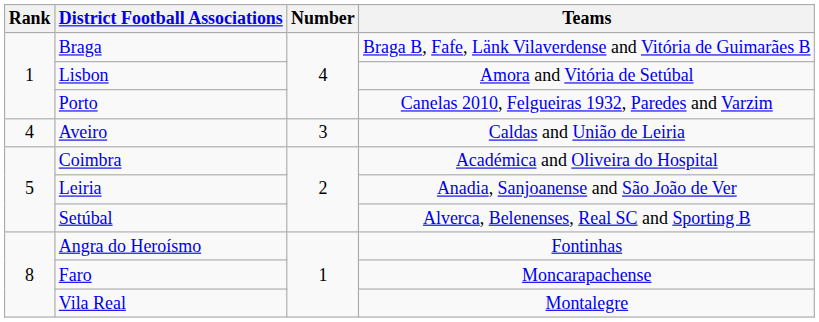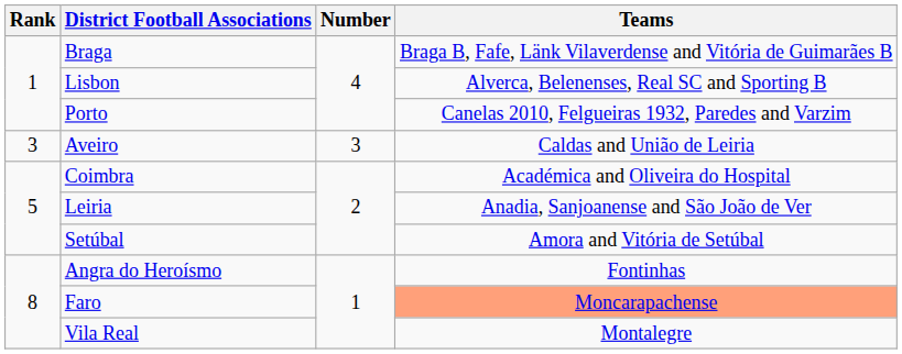Lisbon | Teams: Amora and Vitória de Setúbal -> Alverca, Belenenses, Real SC and Sporting B
Aveiro | Rank: 4 -> 3
Setúbal | Teams: Alverca, Belenenses, Real SC and Sporting B -> Amora and Vitória de Setúbal
Faro | Teams: no background -> lightsalmon background
